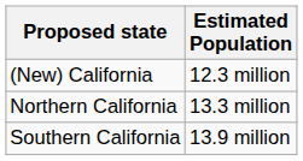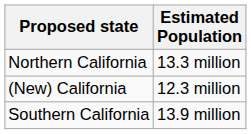rows swapped: (New) California <-> Northern California
